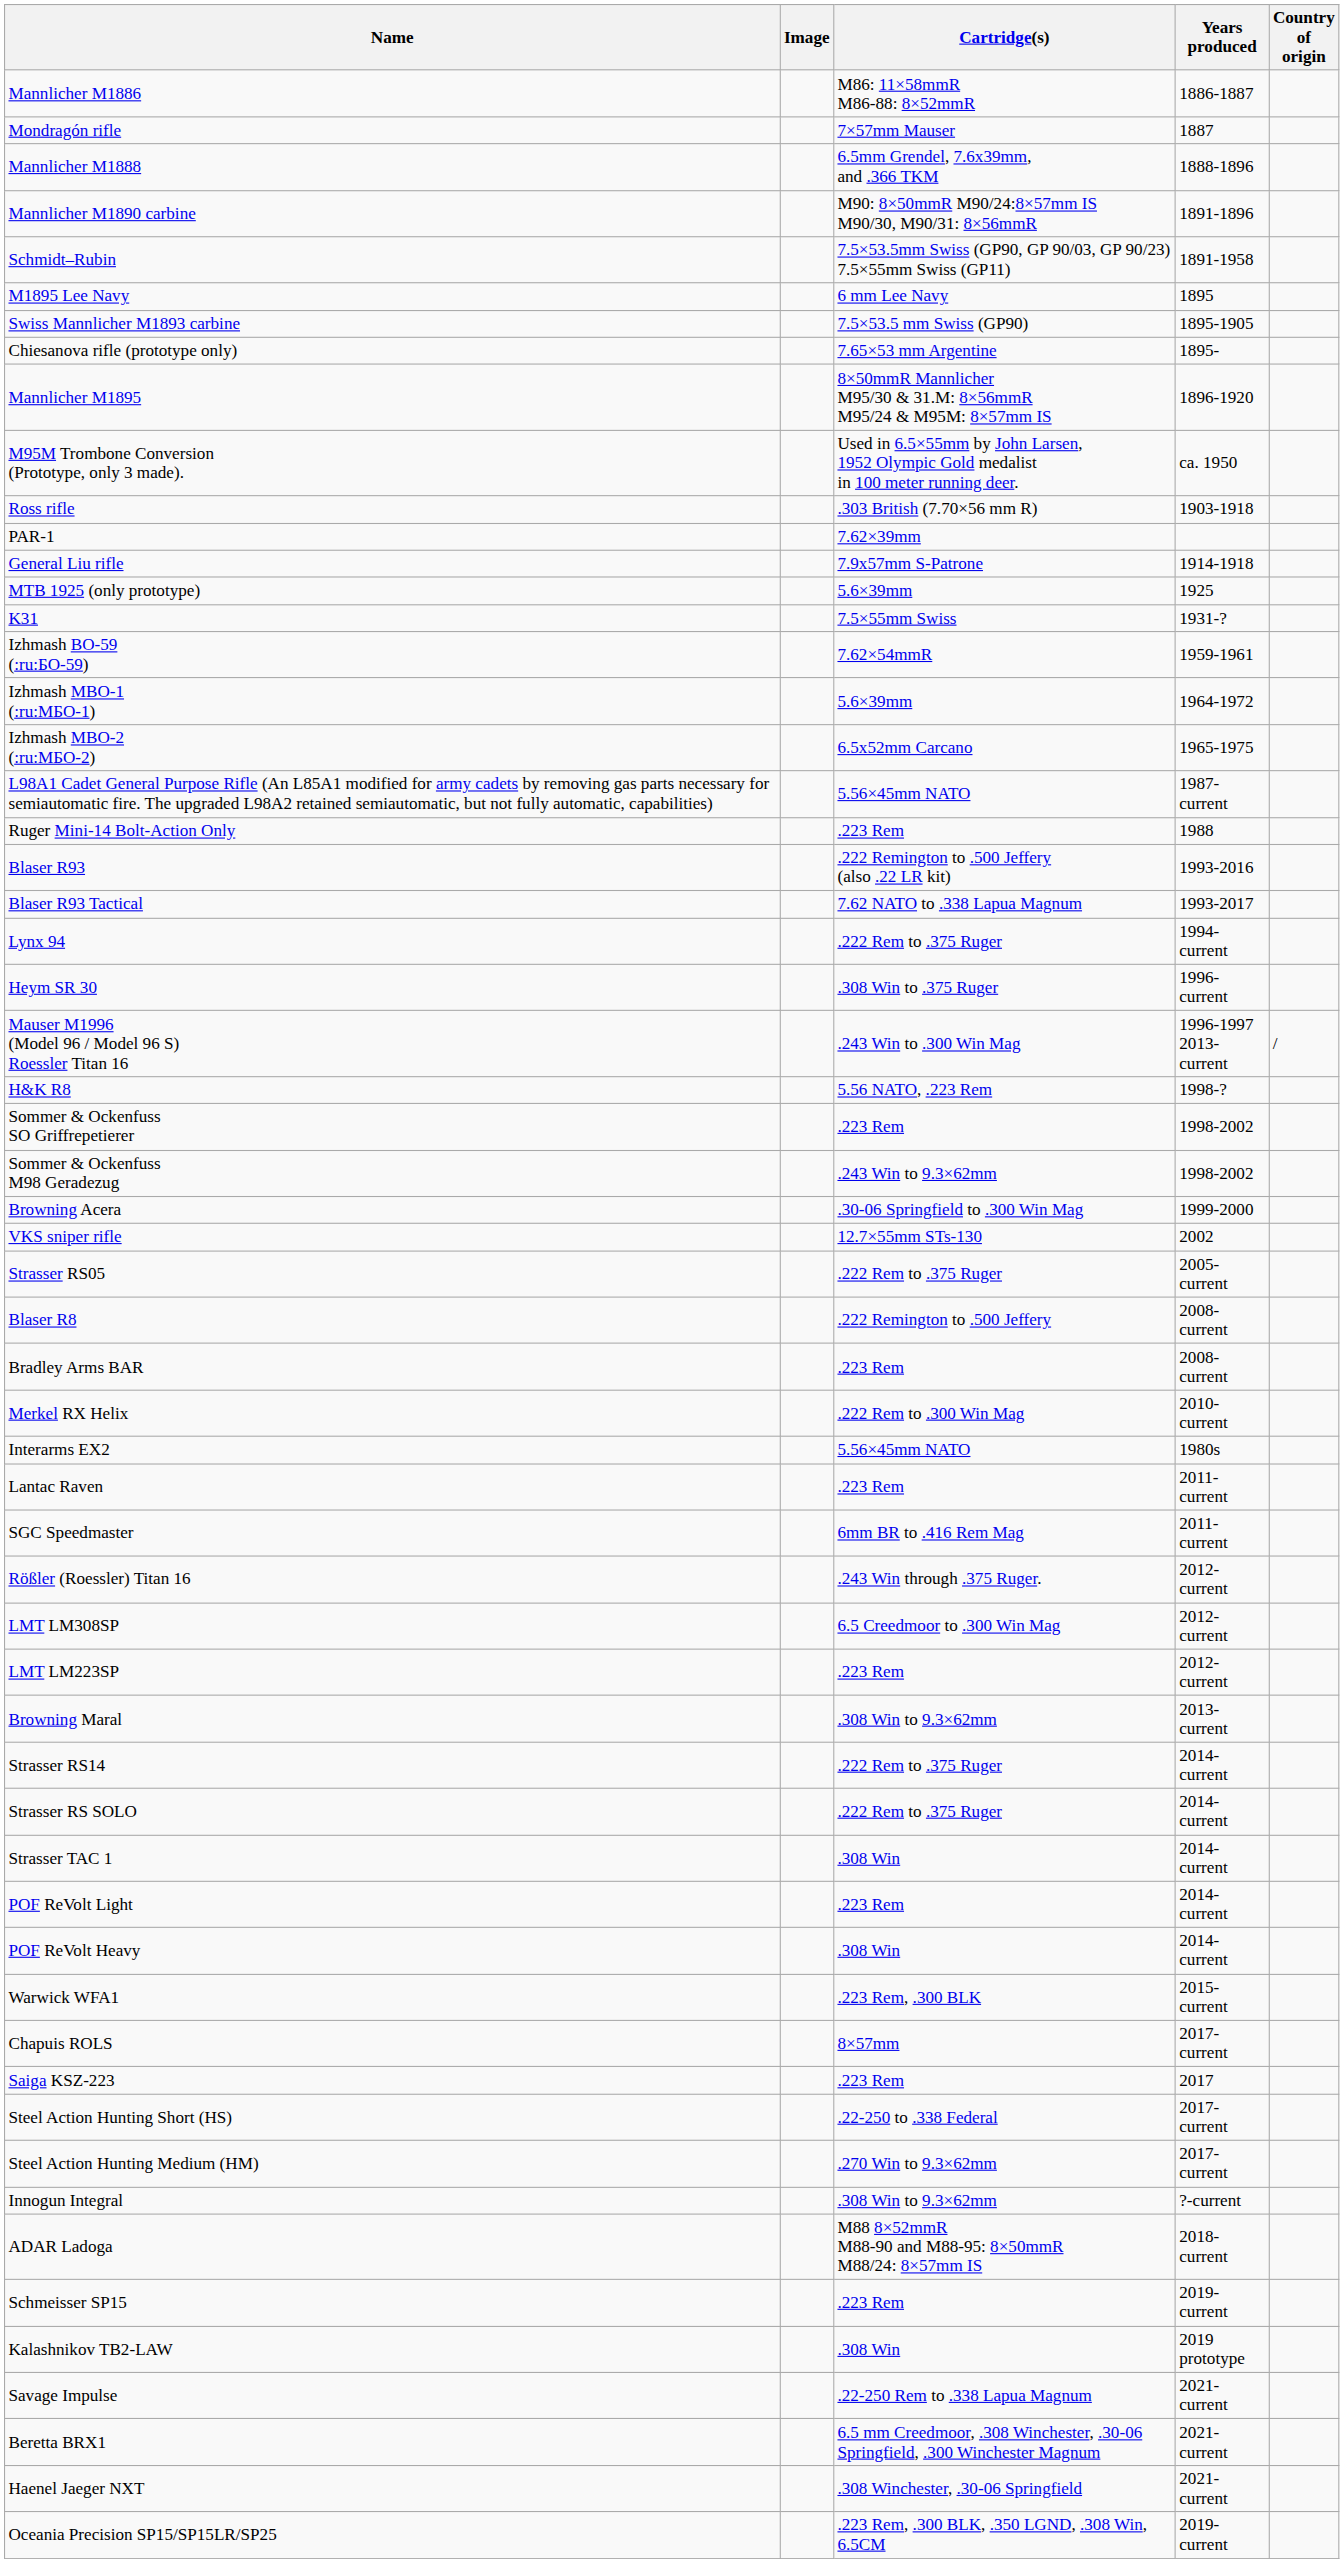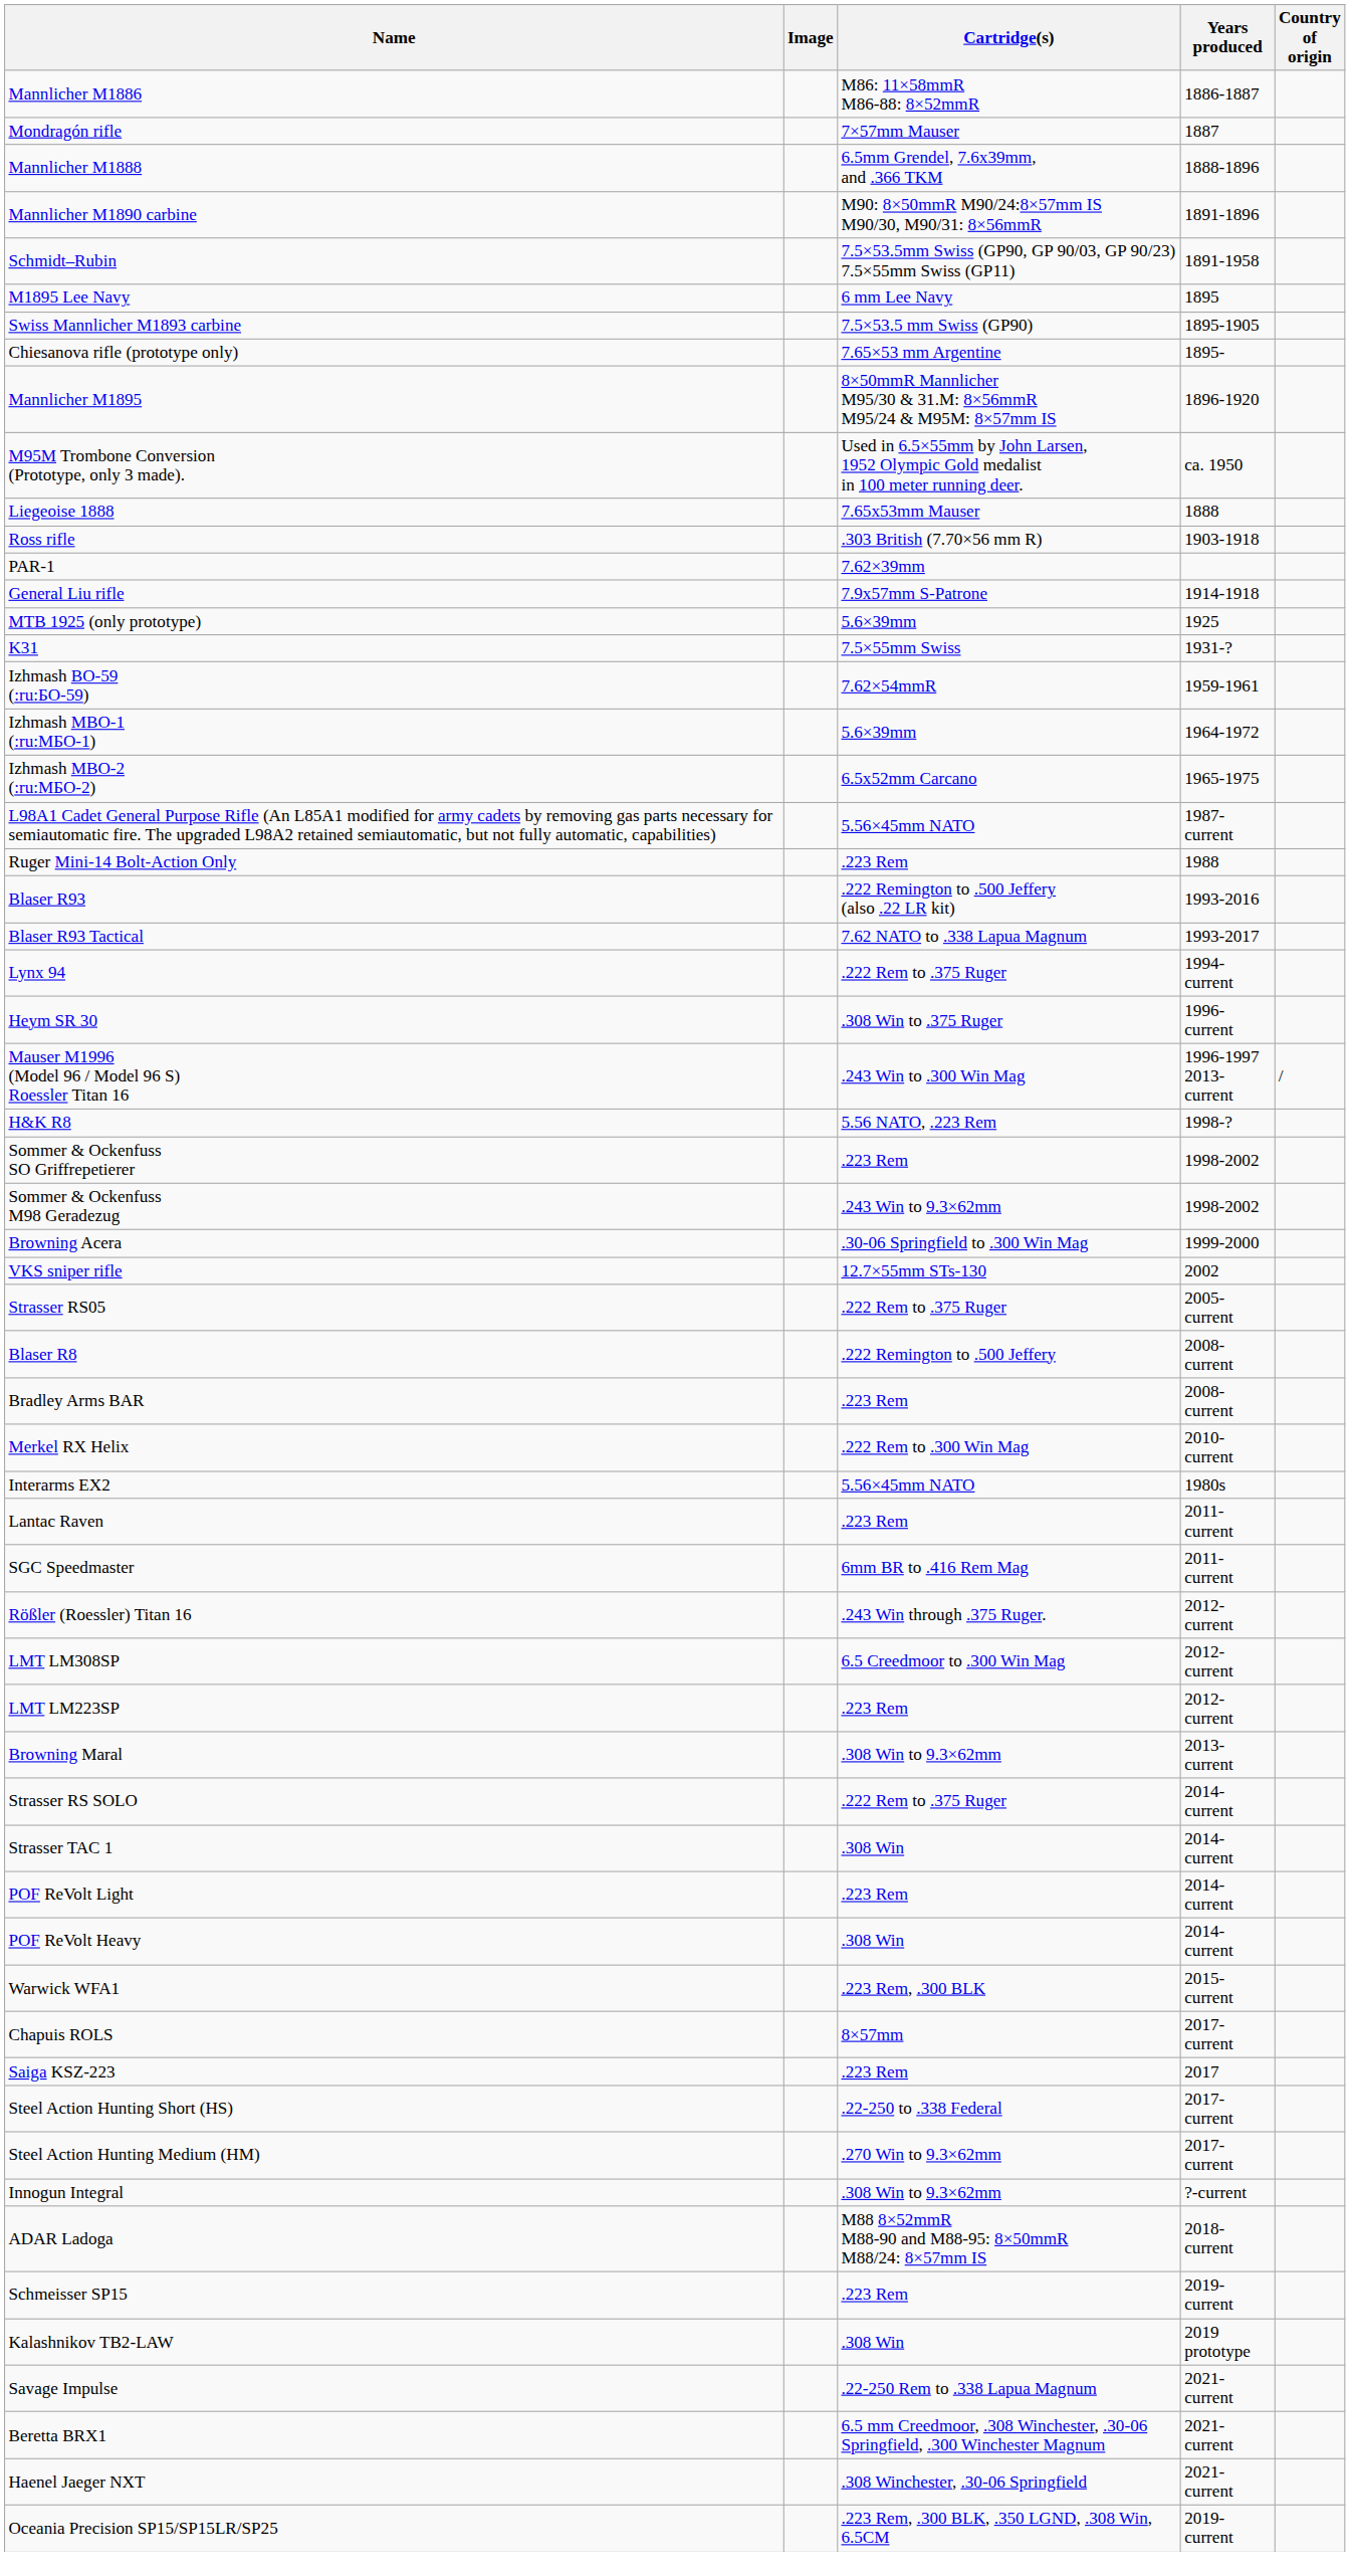+ row: Liegeoise 1888 | 7.65x53mm Mauser | 1888
- row: Strasser RS14 | .222 Rem to .375 Ruger | 2014-current
